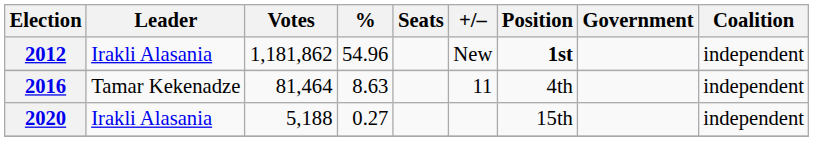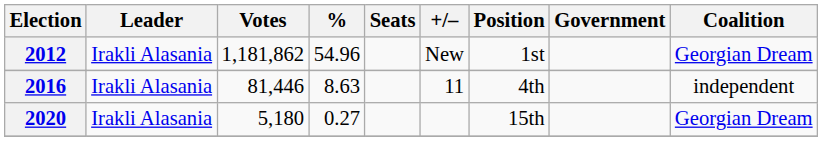2012 | Position: bold -> normal
2012 | Coalition: independent -> Georgian Dream
2016 | Leader: Tamar Kekenadze -> Irakli Alasania
2016 | Votes: 81,464 -> 81,446
2020 | Votes: 5,188 -> 5,180
2020 | Coalition: independent -> Georgian Dream
